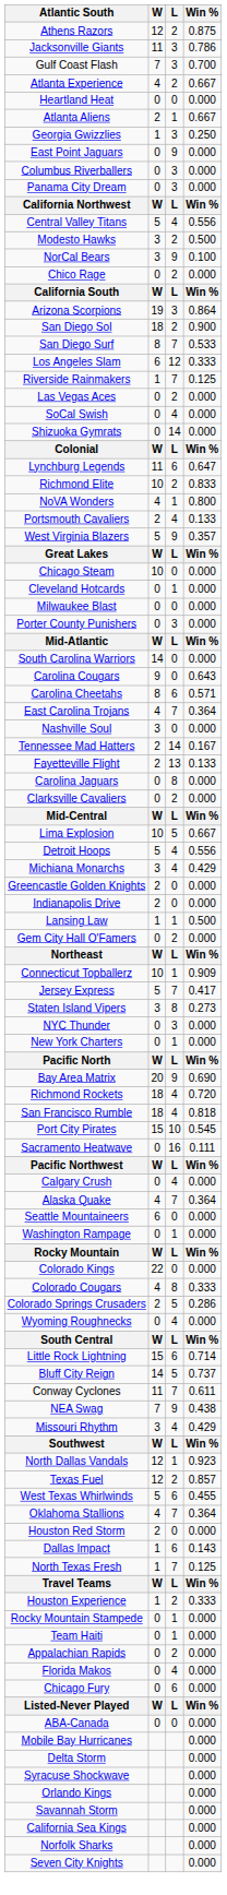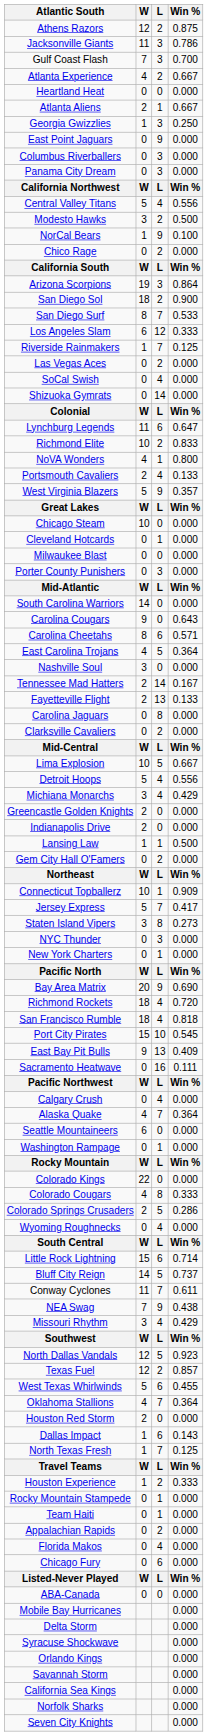NorCal Bears | W: 3 -> 1
East Carolina Trojans | L: 7 -> 5
+ row: East Bay Pit Bulls | 9 | 13 | 0.409
North Dallas Vandals | L: 1 -> 5
